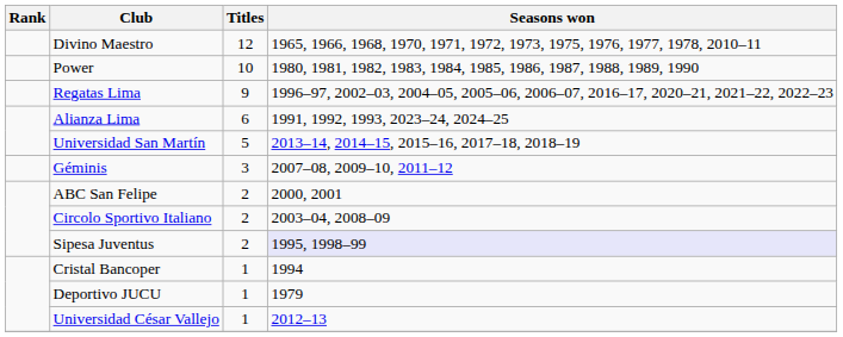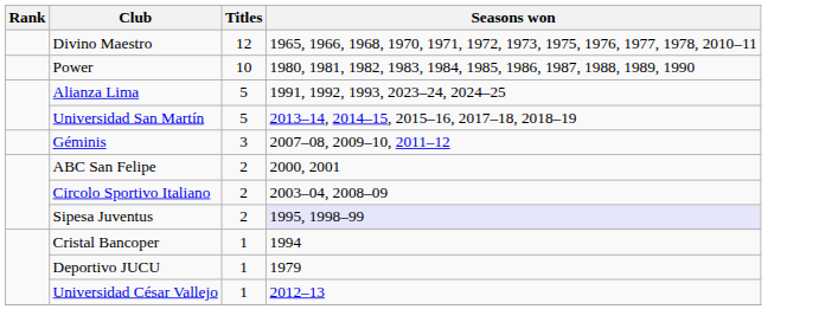- row: Regatas Lima | 9 | 1996–97, 2002–03, 2004–05, 2005–06, 2006–07, 2016–17, 2020–21, 2021–22, 2022–23
Alianza Lima | Titles: 6 -> 5
